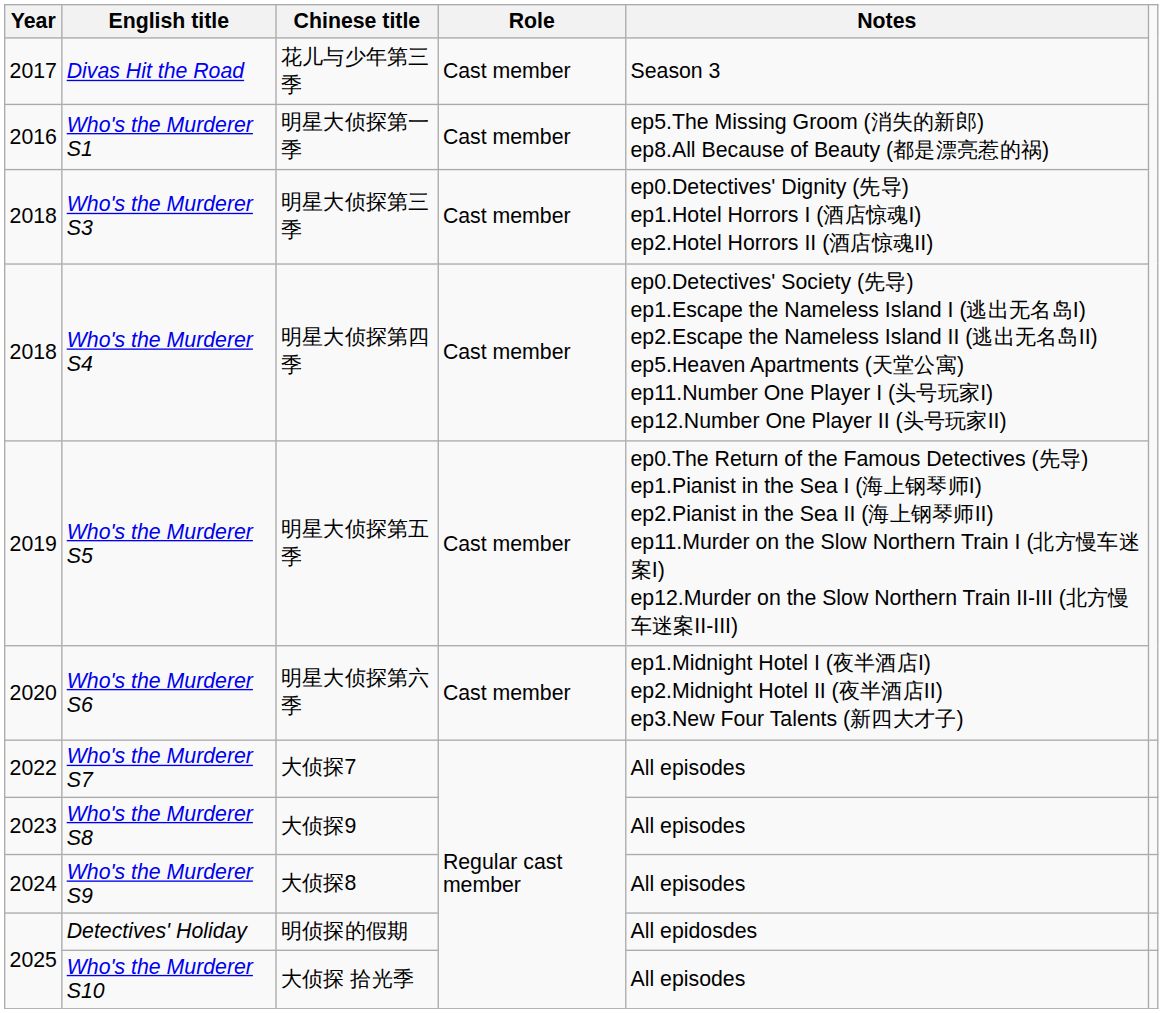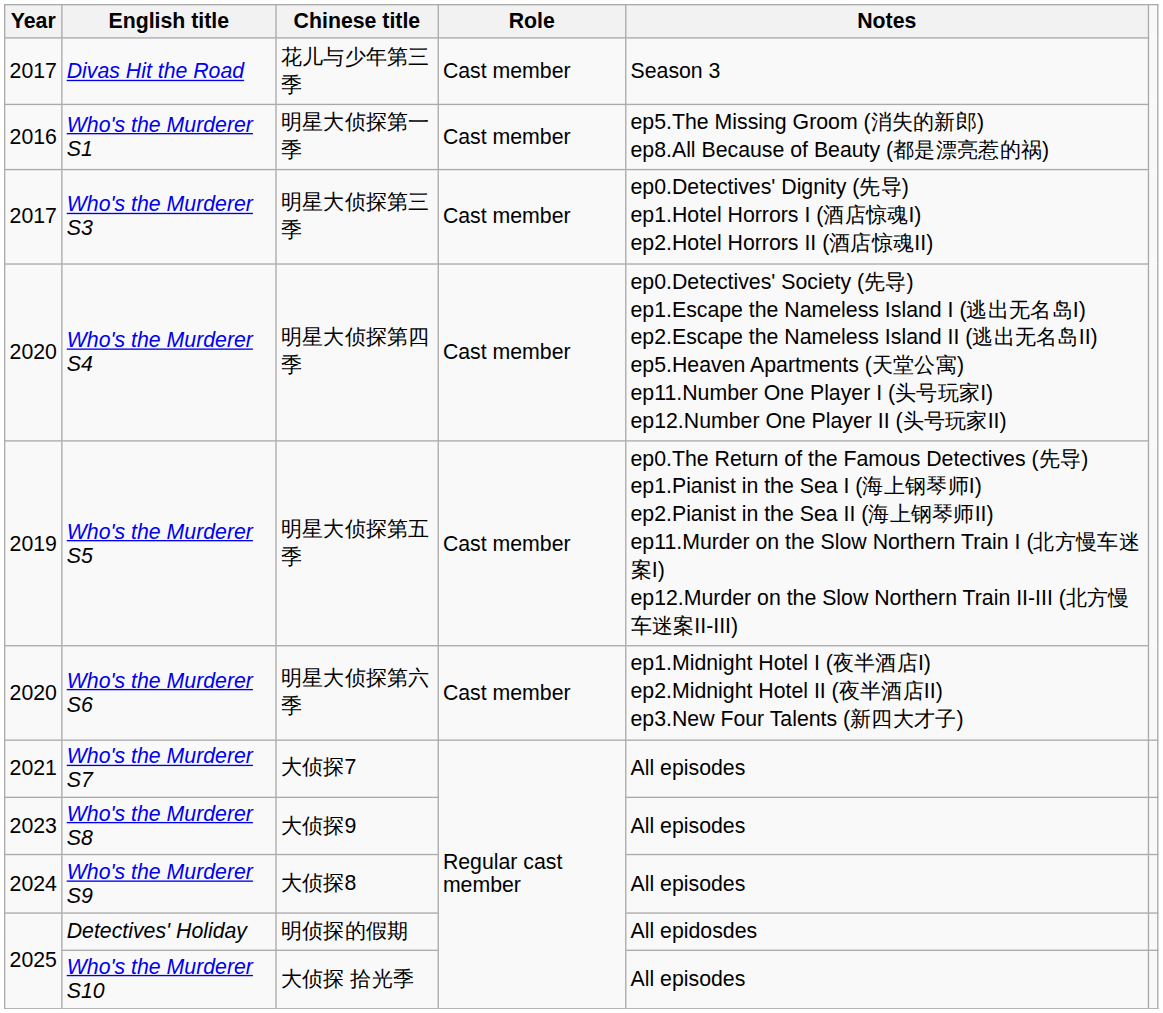Who's the Murderer S3 | Year: 2018 -> 2017
Who's the Murderer S4 | Year: 2018 -> 2020
Who's the Murderer S7 | Year: 2022 -> 2021
